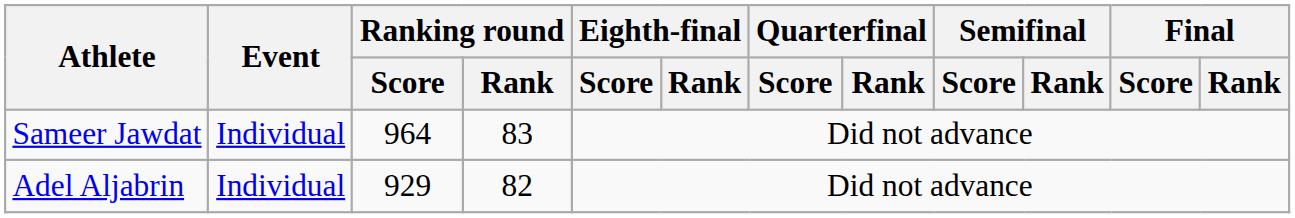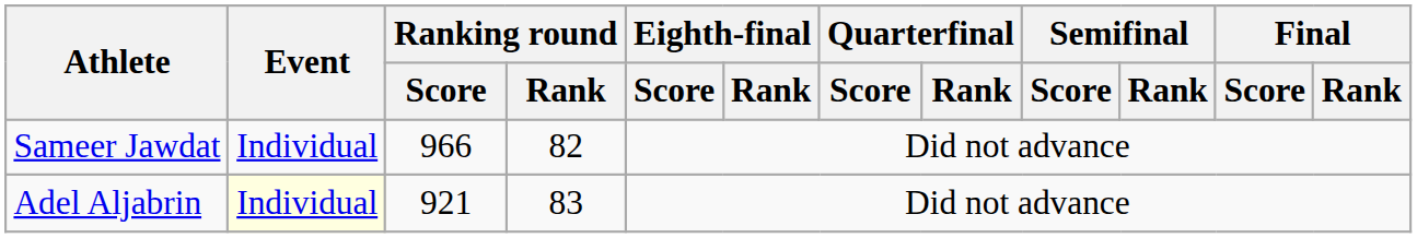Sameer Jawdat | Ranking round / Score: 964 -> 966
Sameer Jawdat | Ranking round / Rank: 83 -> 82
Adel Aljabrin | Event: no background -> lightyellow background
Adel Aljabrin | Ranking round / Score: 929 -> 921
Adel Aljabrin | Ranking round / Rank: 82 -> 83
